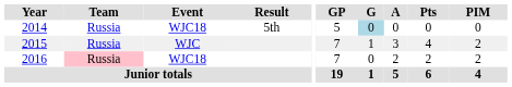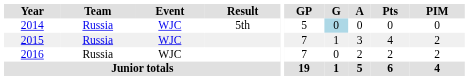2014 | Event: WJC18 -> WJC
2016 | Team: pink background -> no background
2016 | Event: WJC18 -> WJC
